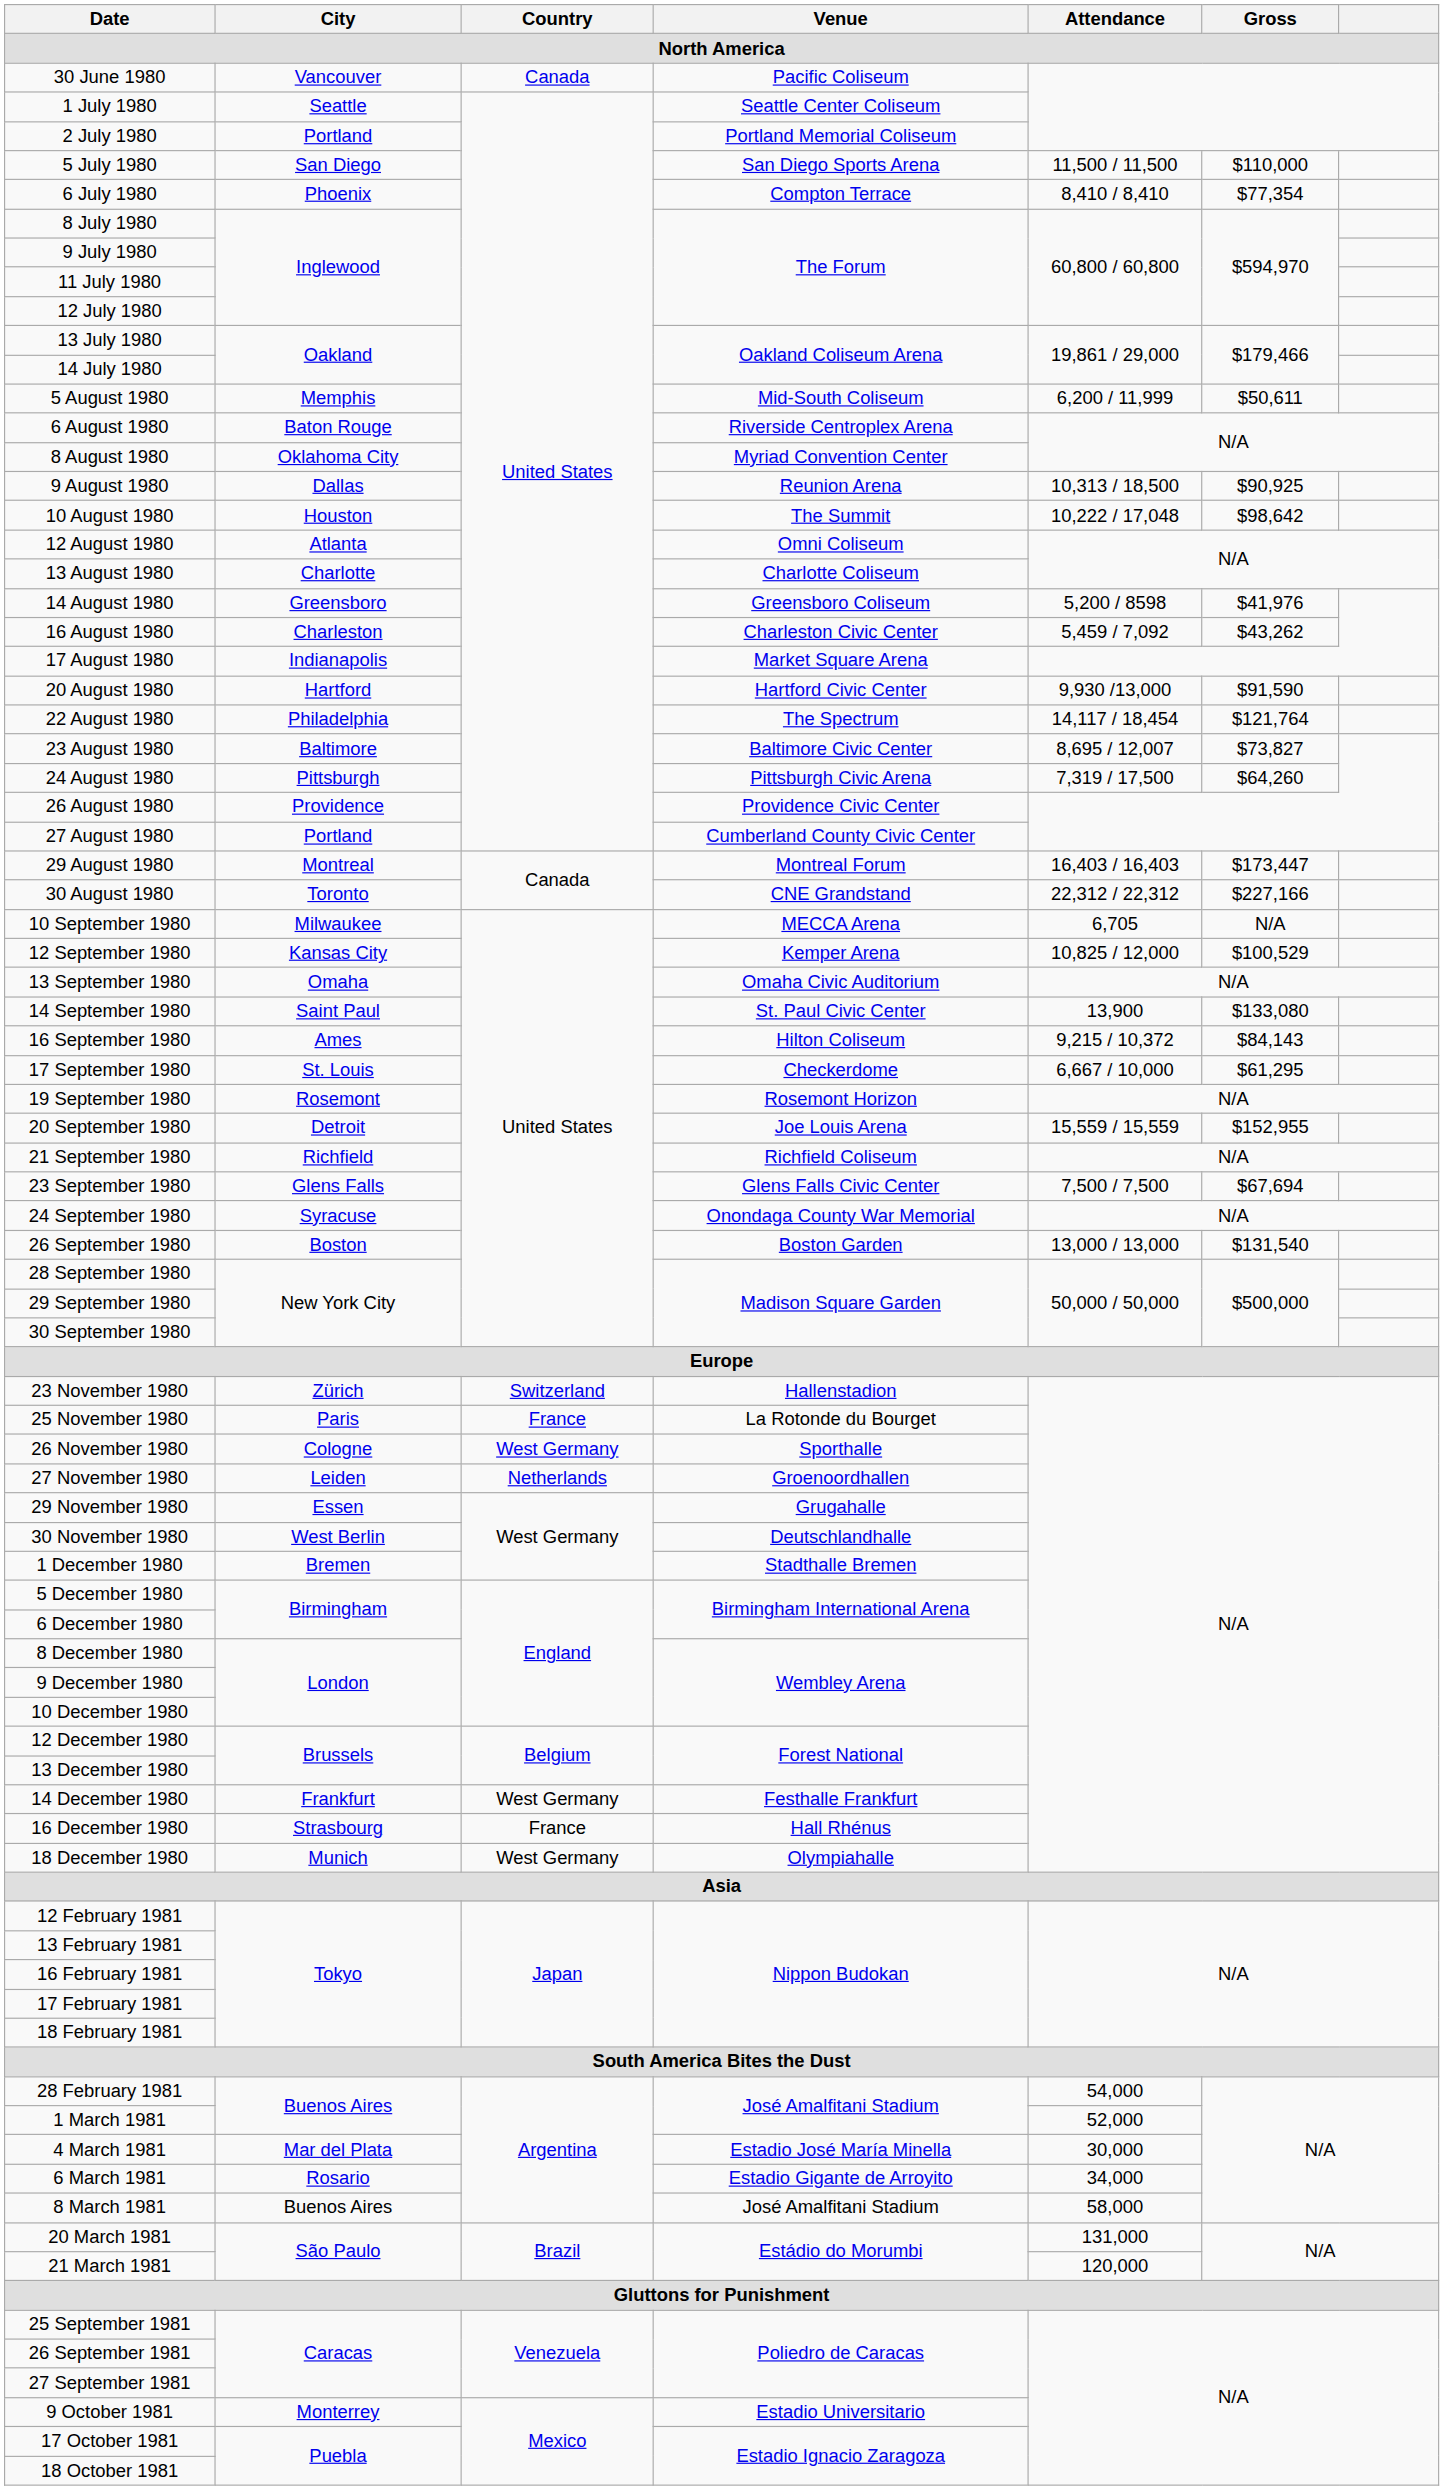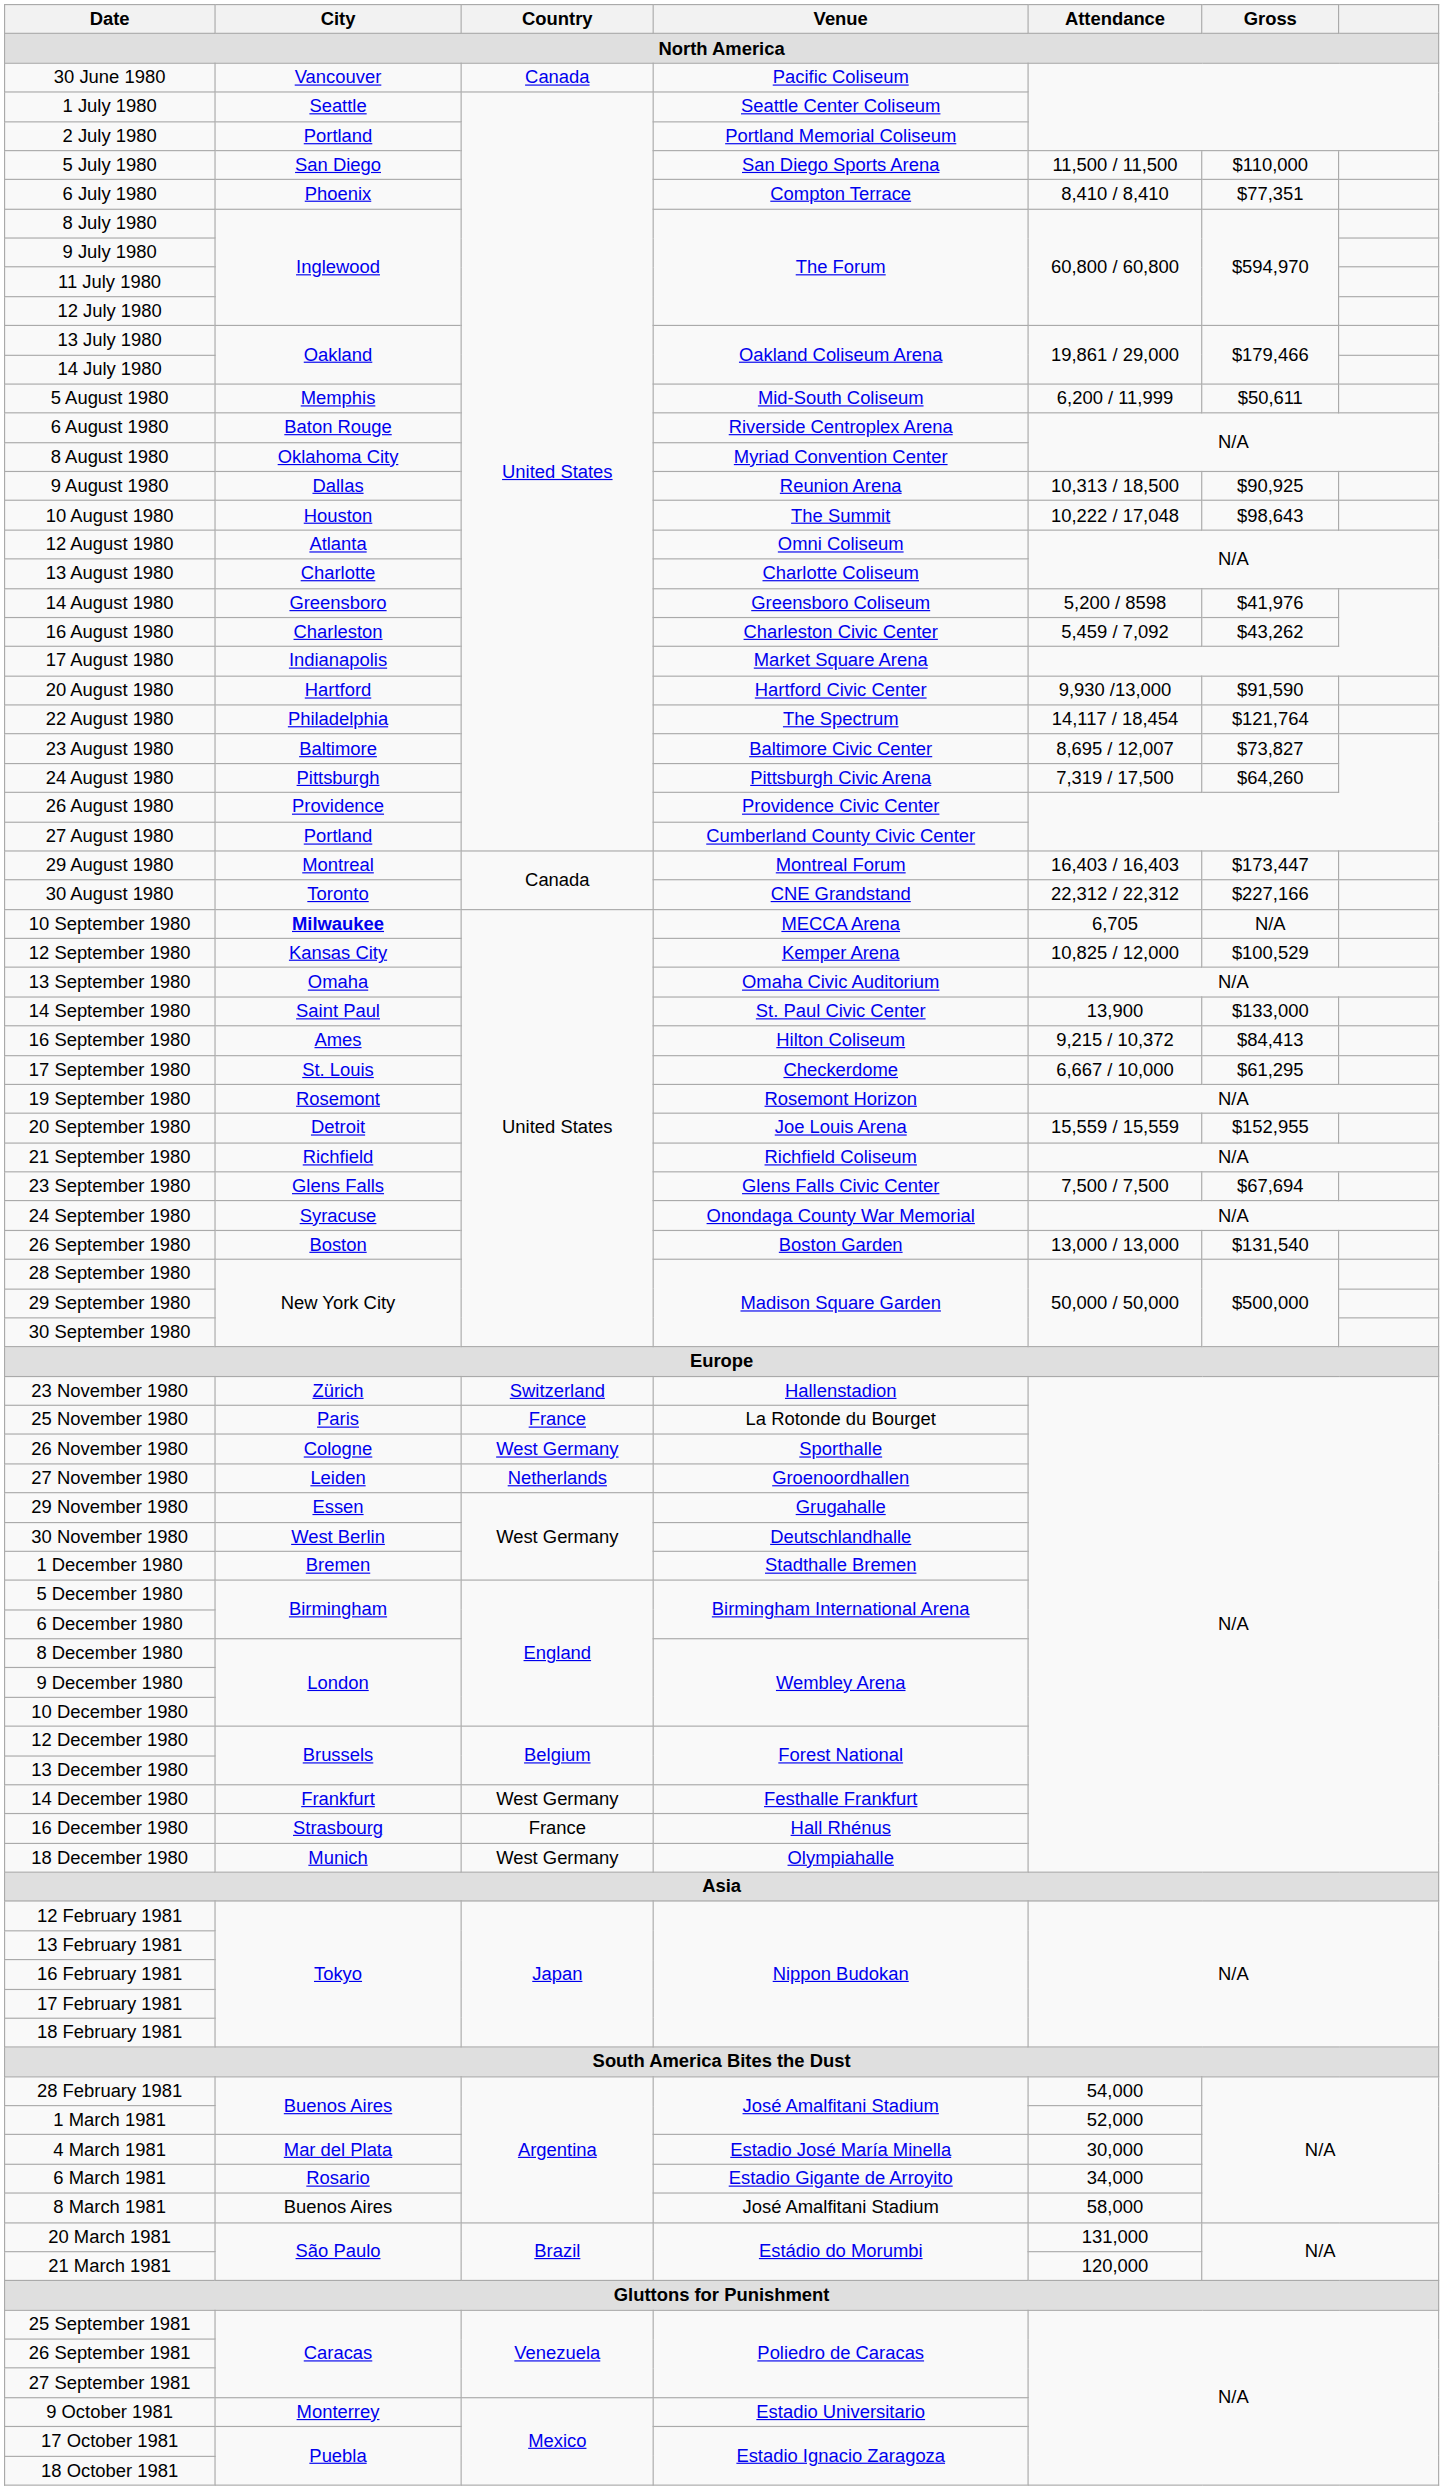6 July 1980 | Gross: $77,354 -> $77,351
10 August 1980 | Gross: $98,642 -> $98,643
10 September 1980 | City: normal -> bold
14 September 1980 | Gross: $133,080 -> $133,000
16 September 1980 | Gross: $84,143 -> $84,413
